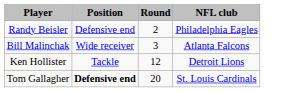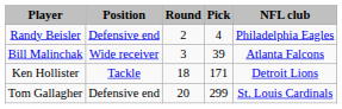+ column: Pick | 4 | 39 | 171 | 299
Ken Hollister | Round: 12 -> 18
Tom Gallagher | Position: bold -> normal
